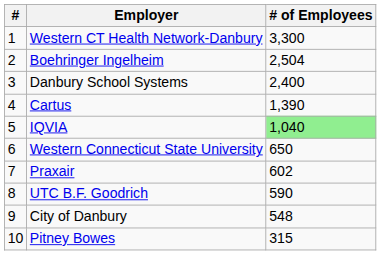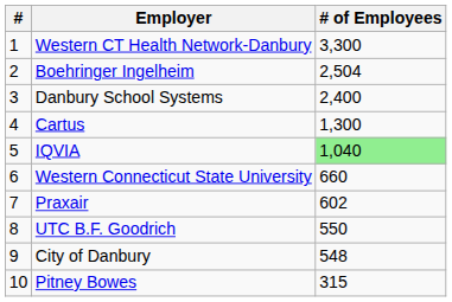Cartus | # of Employees: 1,390 -> 1,300
Western Connecticut State University | # of Employees: 650 -> 660
UTC B.F. Goodrich | # of Employees: 590 -> 550
